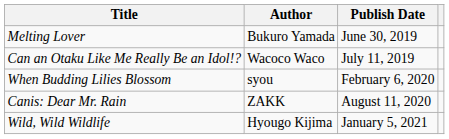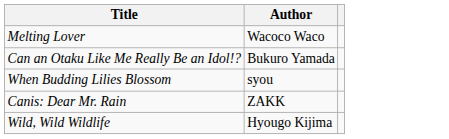- column: Publish Date | June 30, 2019 | July 11, 2019 | February 6, 2020 | August 11, 2020 | January 5, 2021
Melting Lover | Author: Bukuro Yamada -> Wacoco Waco
Can an Otaku Like Me Really Be an Idol!? | Author: Wacoco Waco -> Bukuro Yamada
